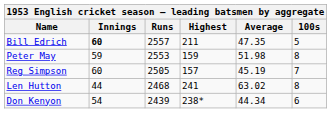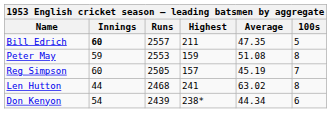Peter May | Average: 51.98 -> 51.08
